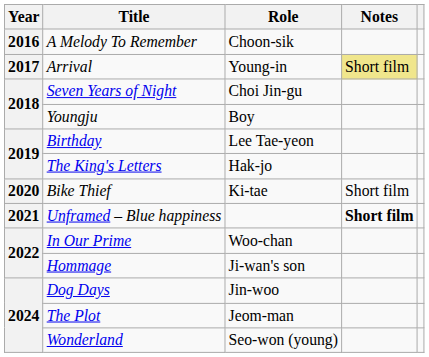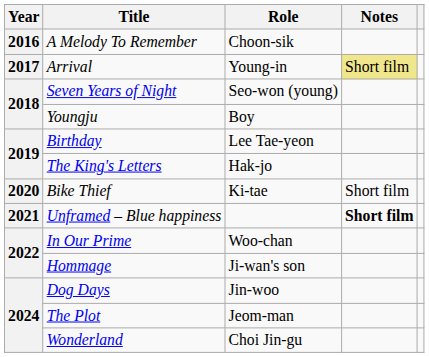Seven Years of Night | Role: Choi Jin-gu -> Seo-won (young)
Wonderland | Role: Seo-won (young) -> Choi Jin-gu
